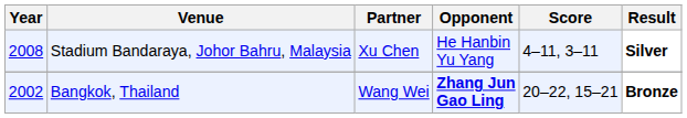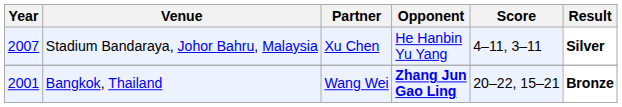Stadium Bandaraya, Johor Bahru, Malaysia | Year: 2008 -> 2007
Bangkok, Thailand | Year: 2002 -> 2001
